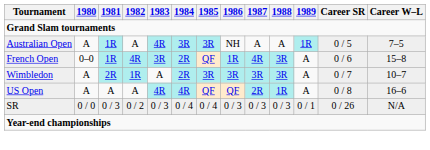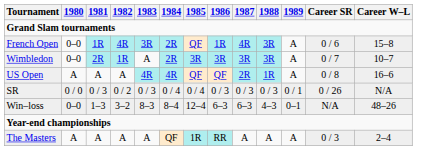- row: Australian Open | A | 1R | A | 4R | 3R | 3R | NH | A | A | 1R | 0 / 5 | 7–5
Wimbledon | 1980: A -> 0–0
+ row: Win–loss | 0–0 | 1–3 | 3–2 | 8–3 | 8–4 | 12–4 | 6–3 | 6–3 | 4–3 | 0–1 | N/A | 48–26
+ row: The Masters | A | A | A | A | QF | 1R | RR | A | A | A | 0 / 3 | 2–4
